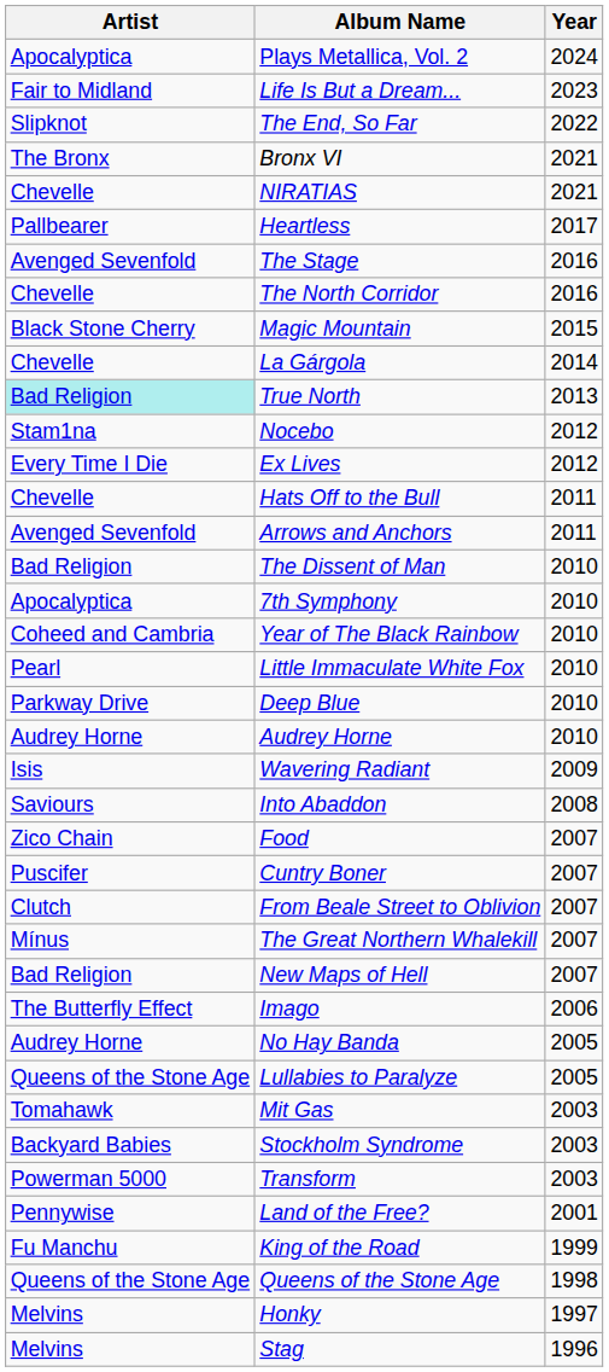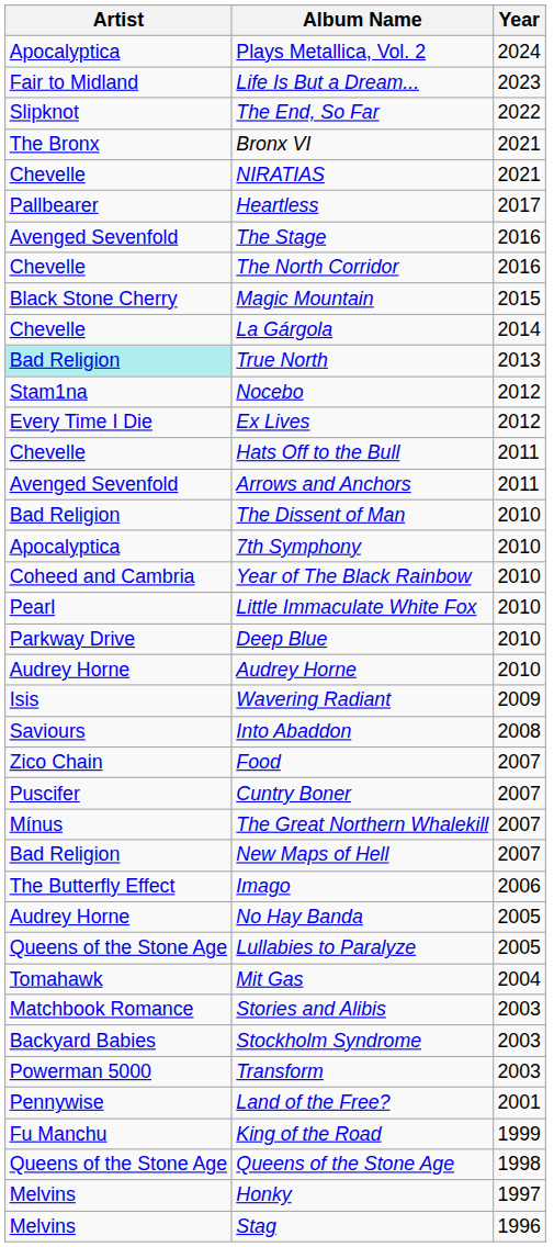- row: Clutch | From Beale Street to Oblivion | 2007
Mit Gas | Year: 2003 -> 2004
+ row: Matchbook Romance | Stories and Alibis | 2003
